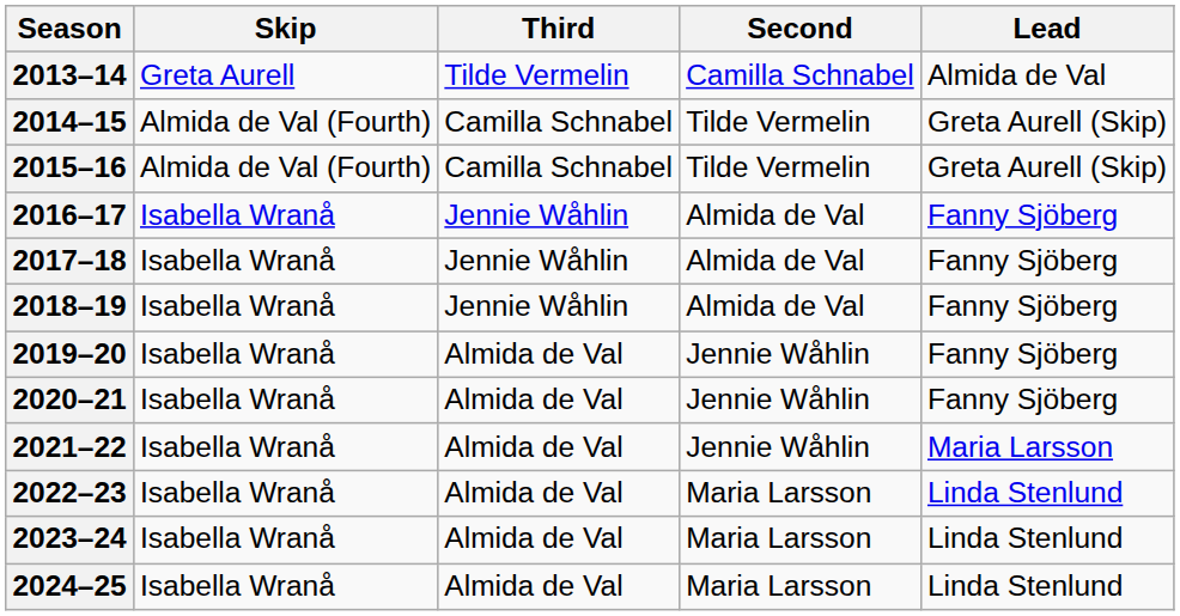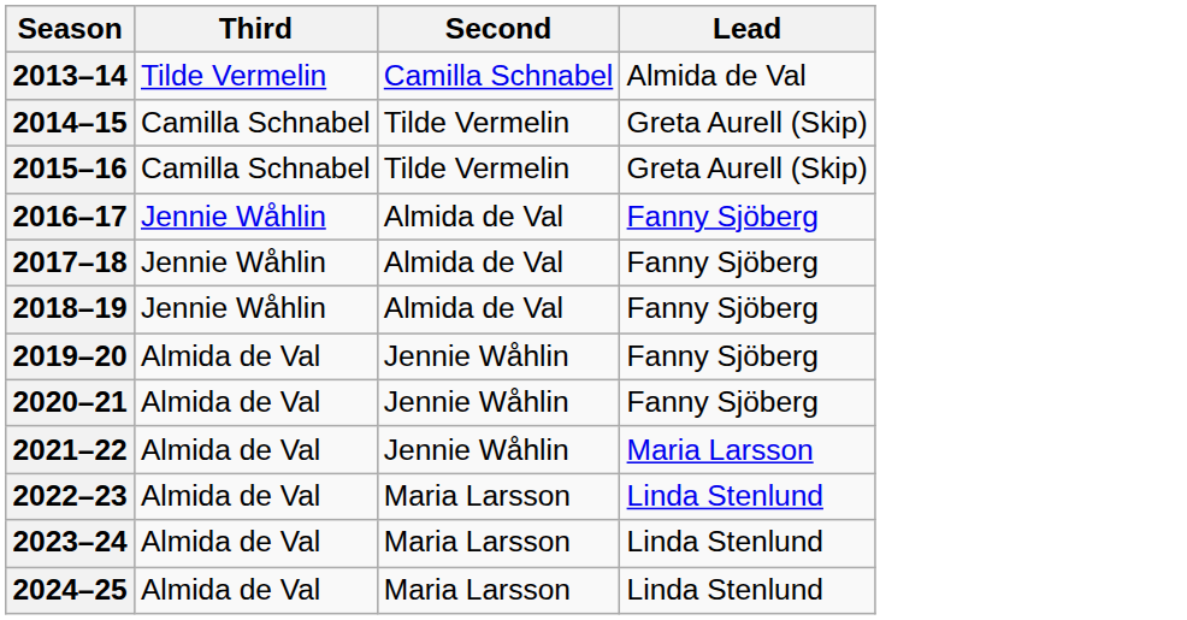- column: Skip | Greta Aurell | Almida de Val (Fourth) | Almida de Val (Fourth) | Isabella Wranå | Isabella Wranå | Isabella Wranå | Isabella Wranå | Isabella Wranå | Isabella Wranå | Isabella Wranå | Isabella Wranå | Isabella Wranå
